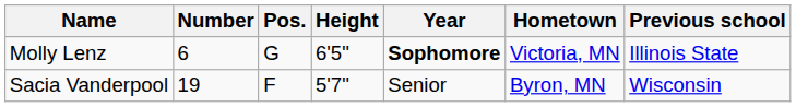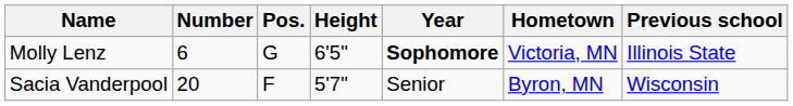Sacia Vanderpool | Number: 19 -> 20
